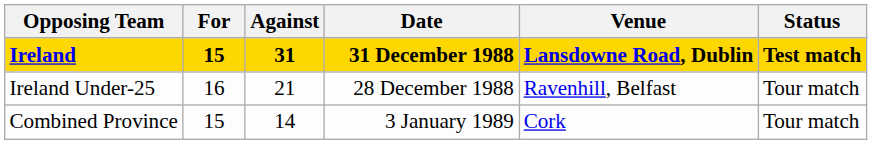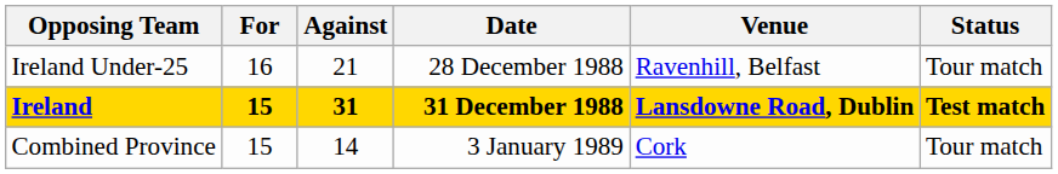rows swapped: Ireland Under-25 <-> Ireland
